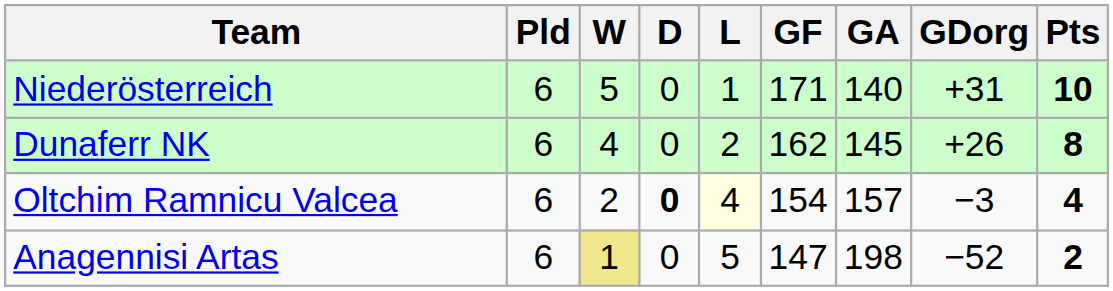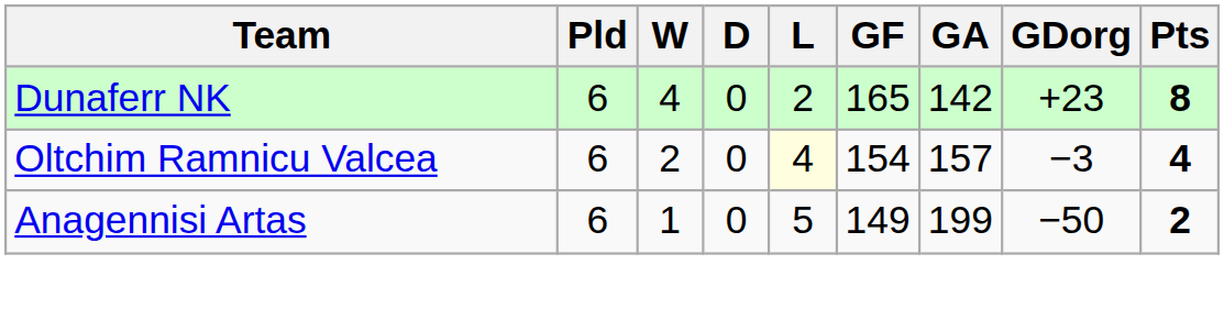- row: Niederösterreich | 6 | 5 | 0 | 1 | 171 | 140 | +31 | 10
Dunaferr NK | GF: 162 -> 165
Dunaferr NK | GA: 145 -> 142
Dunaferr NK | GDorg: +26 -> +23
Oltchim Ramnicu Valcea | D: bold -> normal
Anagennisi Artas | W: khaki background -> no background
Anagennisi Artas | GF: 147 -> 149
Anagennisi Artas | GA: 198 -> 199
Anagennisi Artas | GDorg: −52 -> −50
